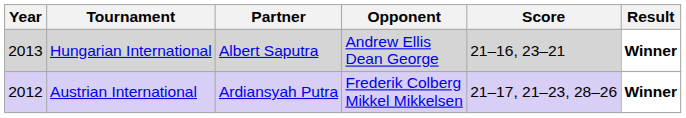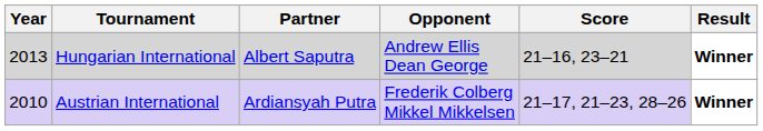Austrian International | Year: 2012 -> 2010
